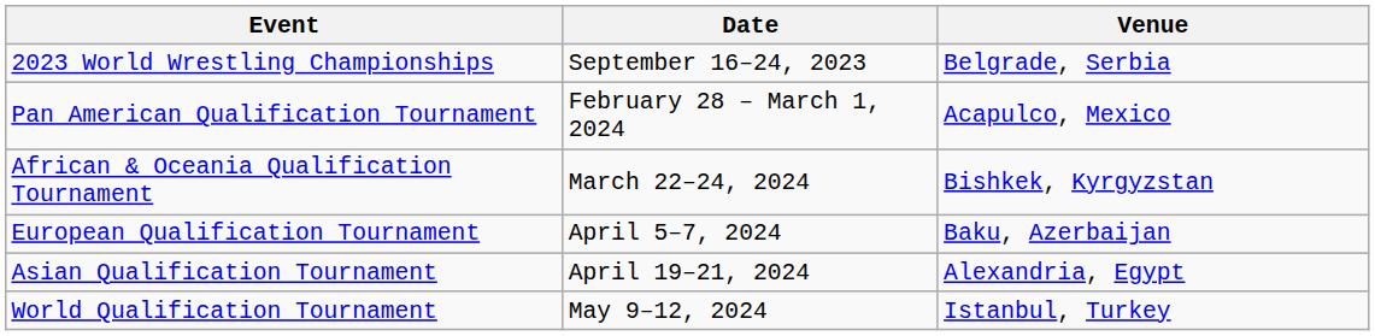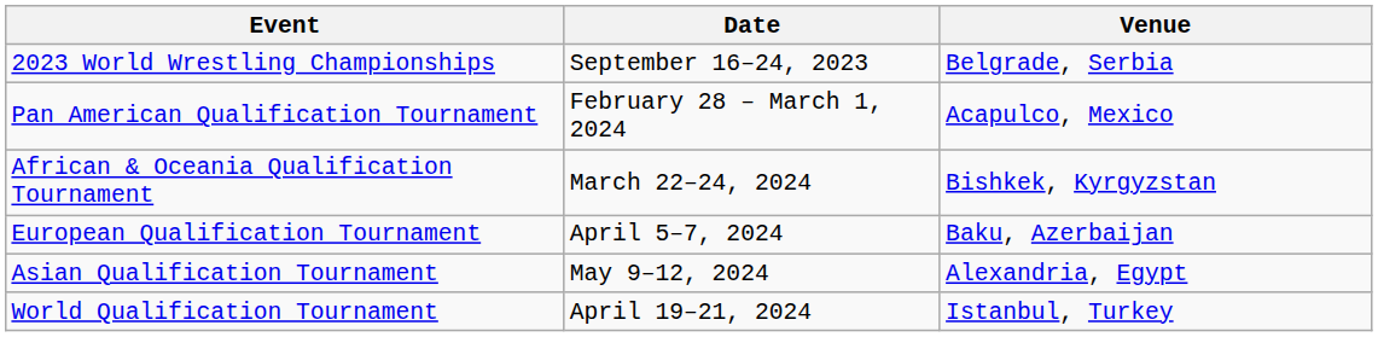Asian Qualification Tournament | Date: April 19–21, 2024 -> May 9–12, 2024
World Qualification Tournament | Date: May 9–12, 2024 -> April 19–21, 2024
